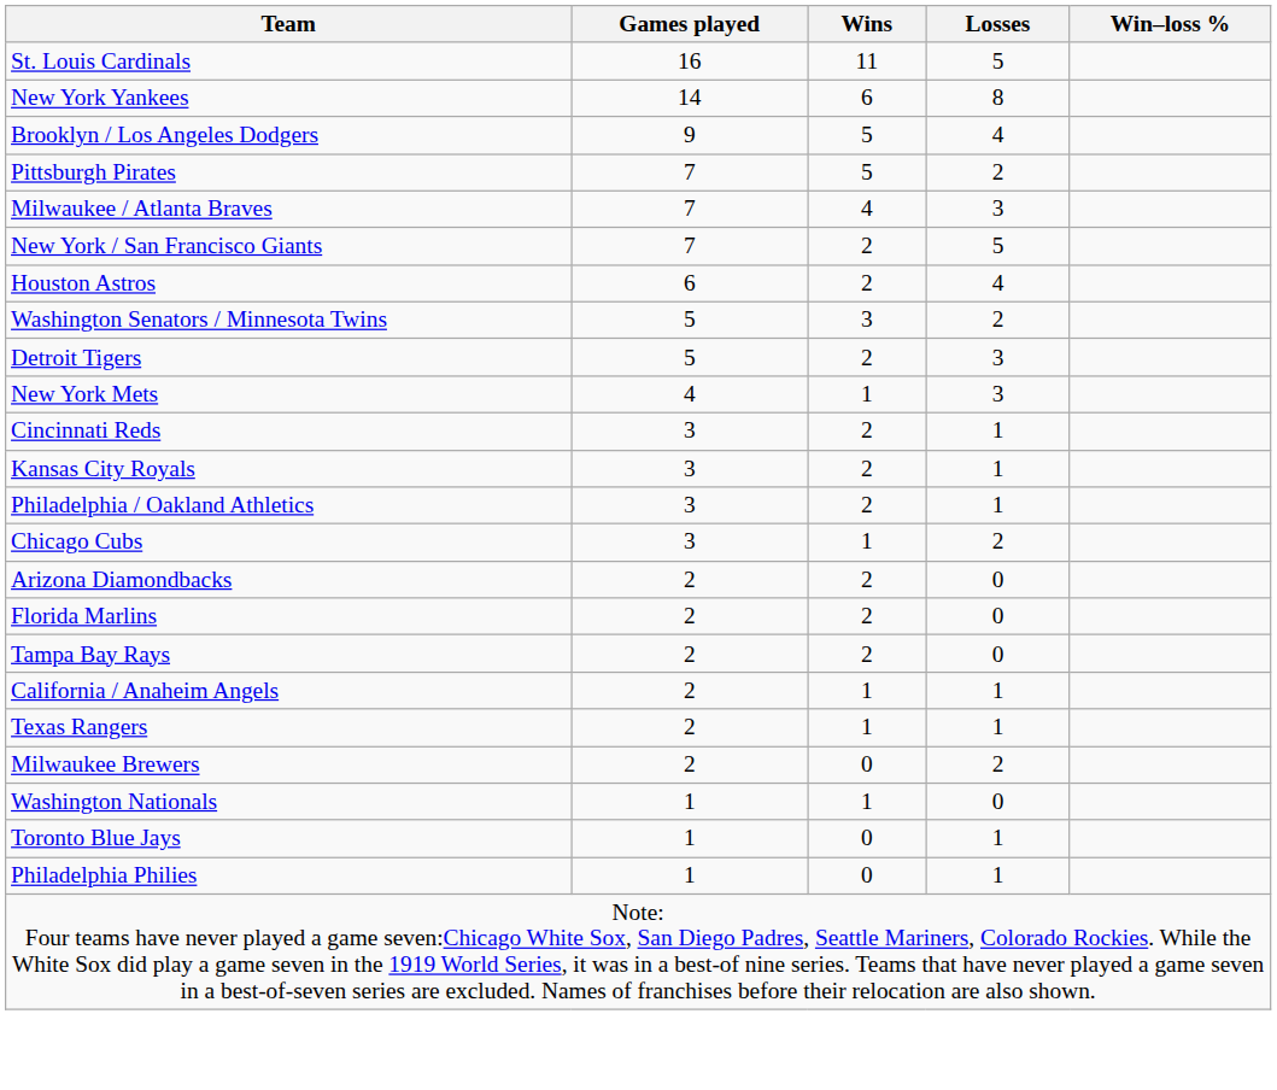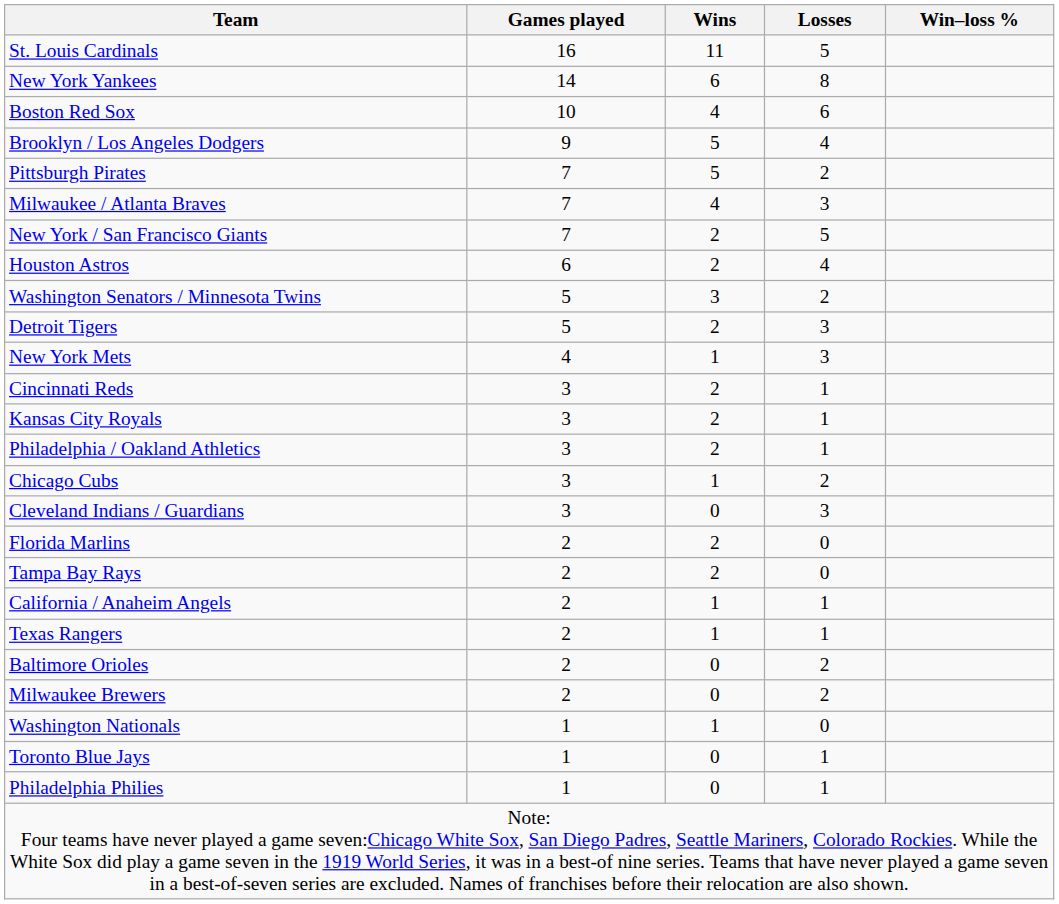+ row: Boston Red Sox | 10 | 4 | 6
+ row: Cleveland Indians / Guardians | 3 | 0 | 3
- row: Arizona Diamondbacks | 2 | 2 | 0
+ row: Baltimore Orioles | 2 | 0 | 2
